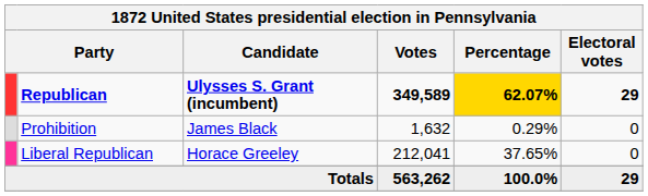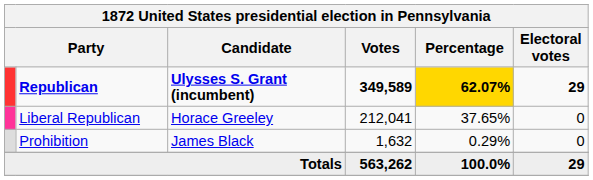rows swapped: Liberal Republican <-> Prohibition
